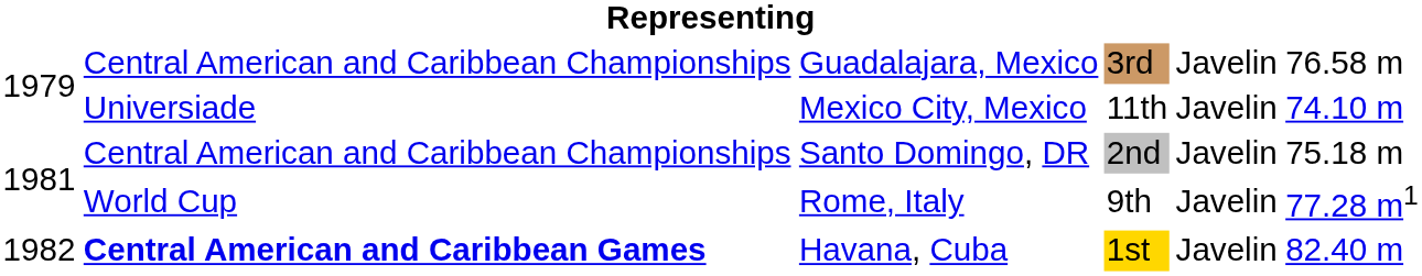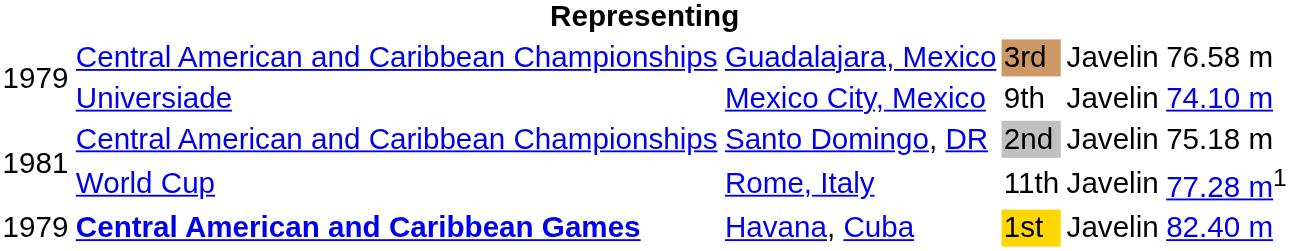Mexico City, Mexico | column 4: 11th -> 9th
Rome, Italy | column 4: 9th -> 11th
Havana, Cuba | column 1: 1982 -> 1979
